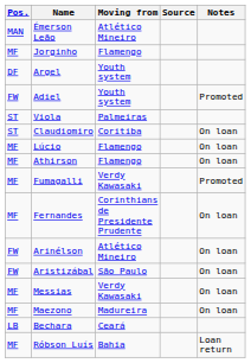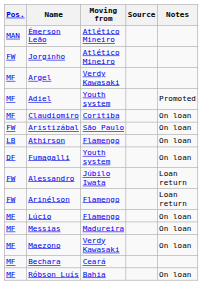Jorginho | Pos.: MF -> FW
Jorginho | Moving from: Flamengo -> Atlético Mineiro
Argel | Pos.: DF -> MF
Argel | Moving from: Youth system -> Verdy Kawasaki
Adiel | Pos.: FW -> MF
- row: ST | Viola | Palmeiras
Claudiomiro | Pos.: ST -> MF
rows swapped: Lúcio <-> Aristizábal
Athirson | Pos.: MF -> LB
Fumagalli | Pos.: MF -> DF
Fumagalli | Moving from: Verdy Kawasaki -> Youth system
Fumagalli | Notes: Promoted -> On loan
+ row: FW | Alessandro | Júbilo Iwata | Loan return
- row: MF | Fernandes | Corinthians de Presidente Prudente | On loan
Arinélson | Moving from: Atlético Mineiro -> Flamengo
Arinélson | Notes: On loan -> Loan return
Messias | Moving from: Verdy Kawasaki -> Madureira
Maezono | Moving from: Madureira -> Verdy Kawasaki
Bechara | Pos.: LB -> MF
Róbson Luís | Notes: Loan return -> On loan
